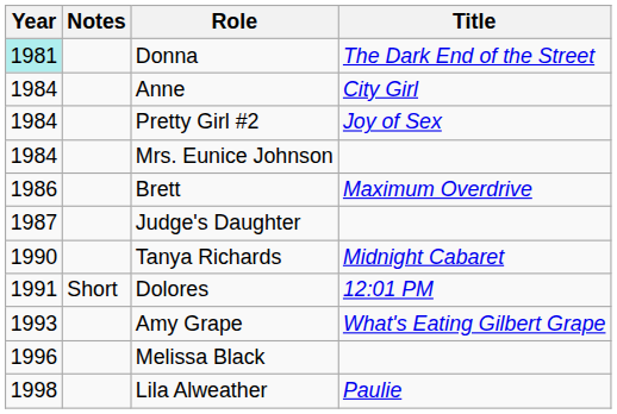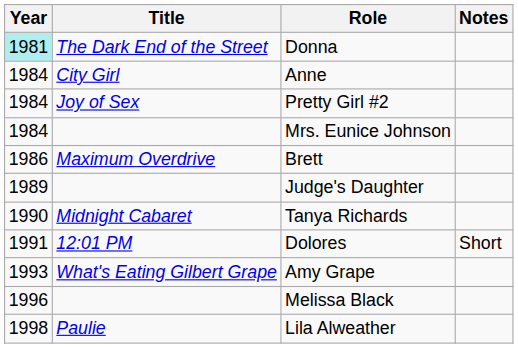columns swapped: Title <-> Notes
Judge's Daughter | Year: 1987 -> 1989
